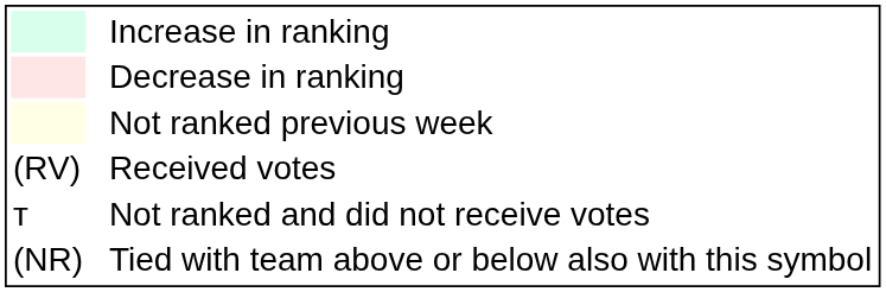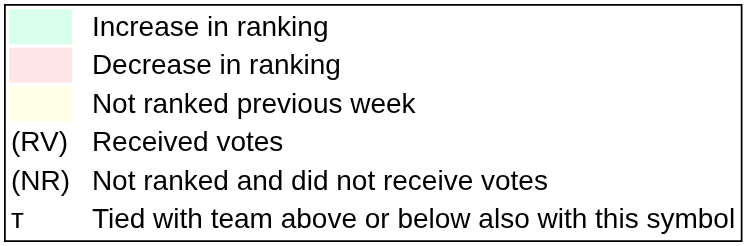Not ranked and did not receive votes | column 1: т -> (NR)
Tied with team above or below also with this symbol | column 1: (NR) -> т
